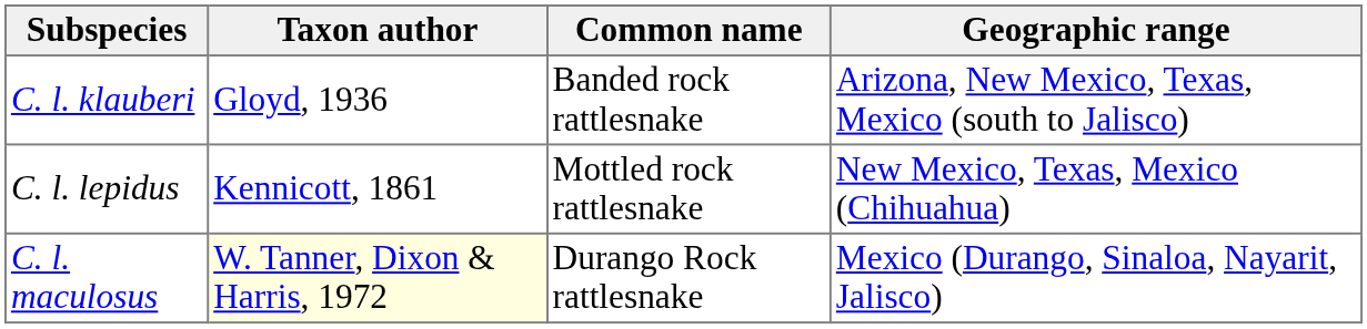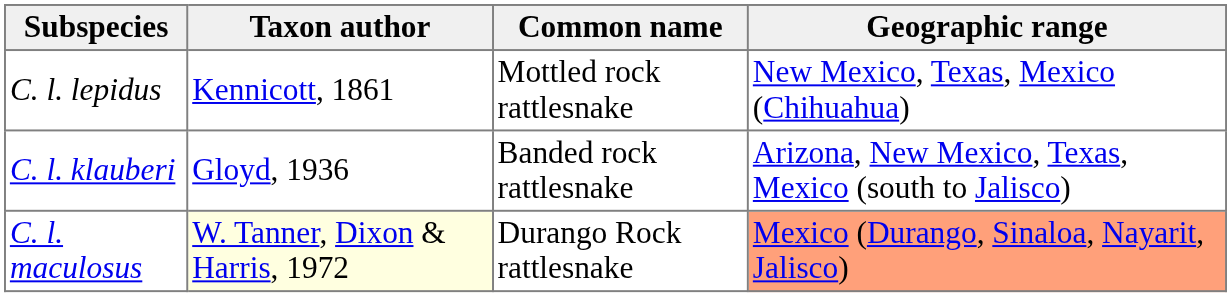rows swapped: C. l. klauberi <-> C. l. lepidus
C. l. maculosus | Geographic range: no background -> lightsalmon background
